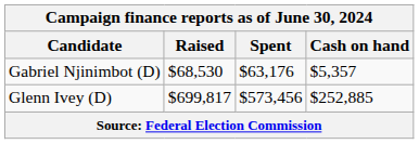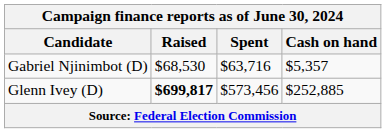Gabriel Njinimbot (D) | Spent: $63,176 -> $63,716
Glenn Ivey (D) | Raised: normal -> bold
